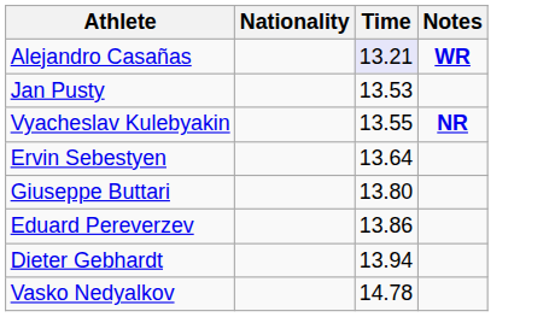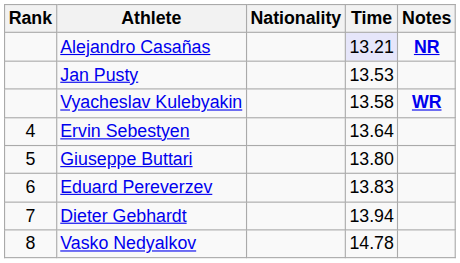+ column: Rank | 4 | 5 | 6 | 7 | 8
Alejandro Casañas | Notes: WR -> NR
Vyacheslav Kulebyakin | Time: 13.55 -> 13.58
Vyacheslav Kulebyakin | Notes: NR -> WR
Eduard Pereverzev | Time: 13.86 -> 13.83
